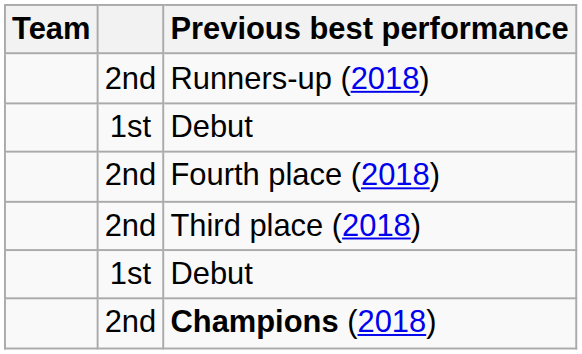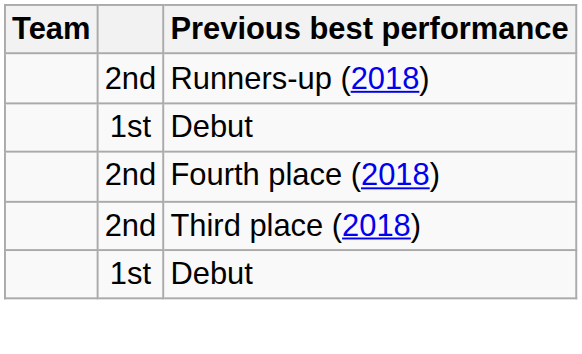- row: 2nd | Champions (2018)
